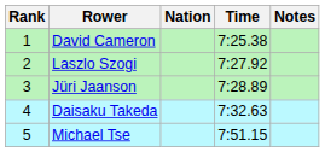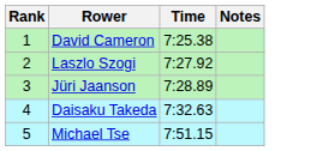- column: Nation
